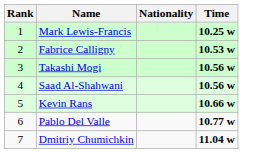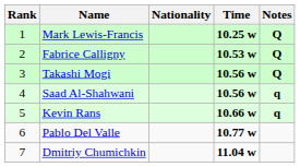+ column: Notes | Q | Q | Q | q | q
